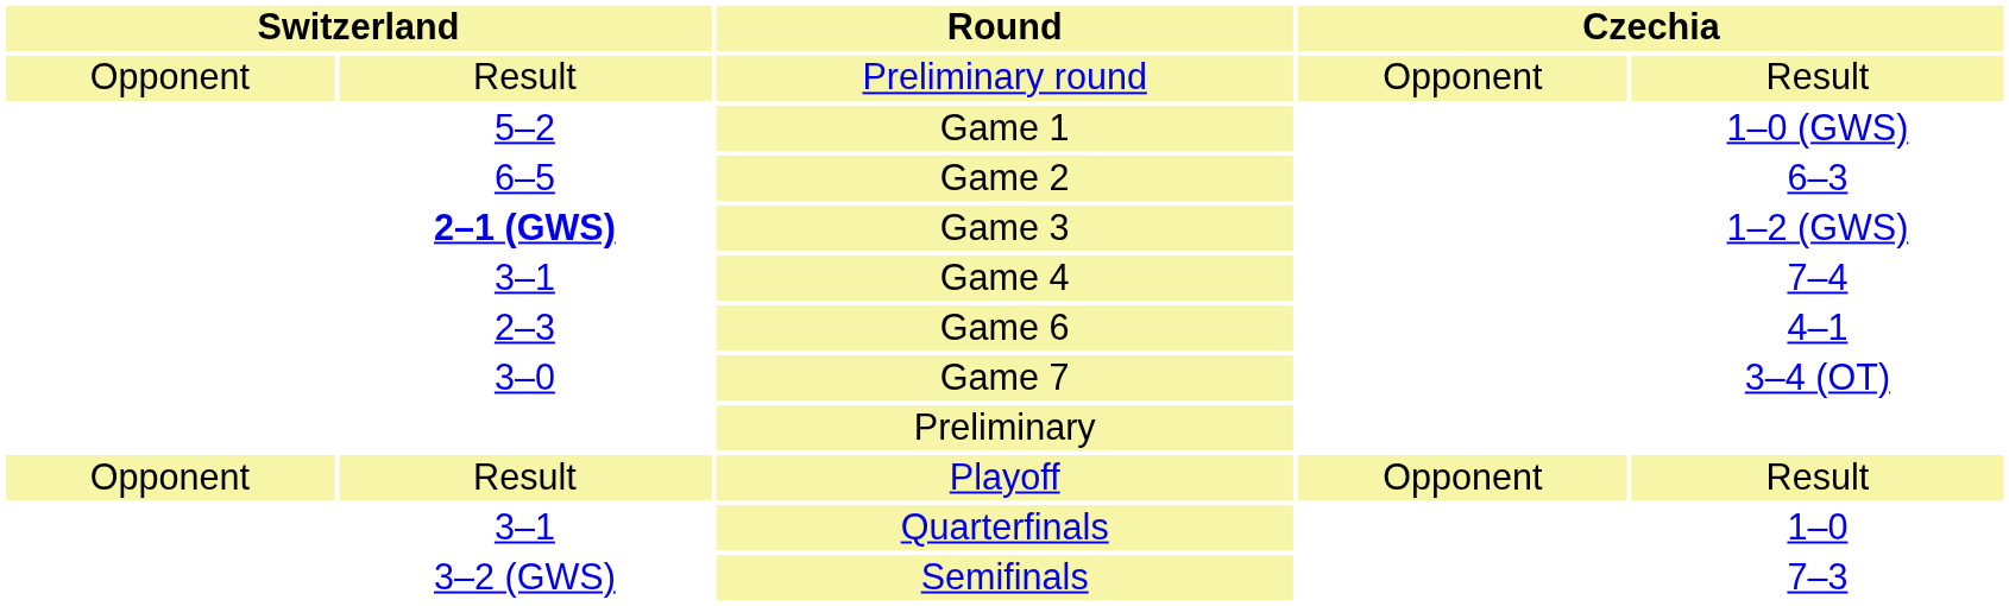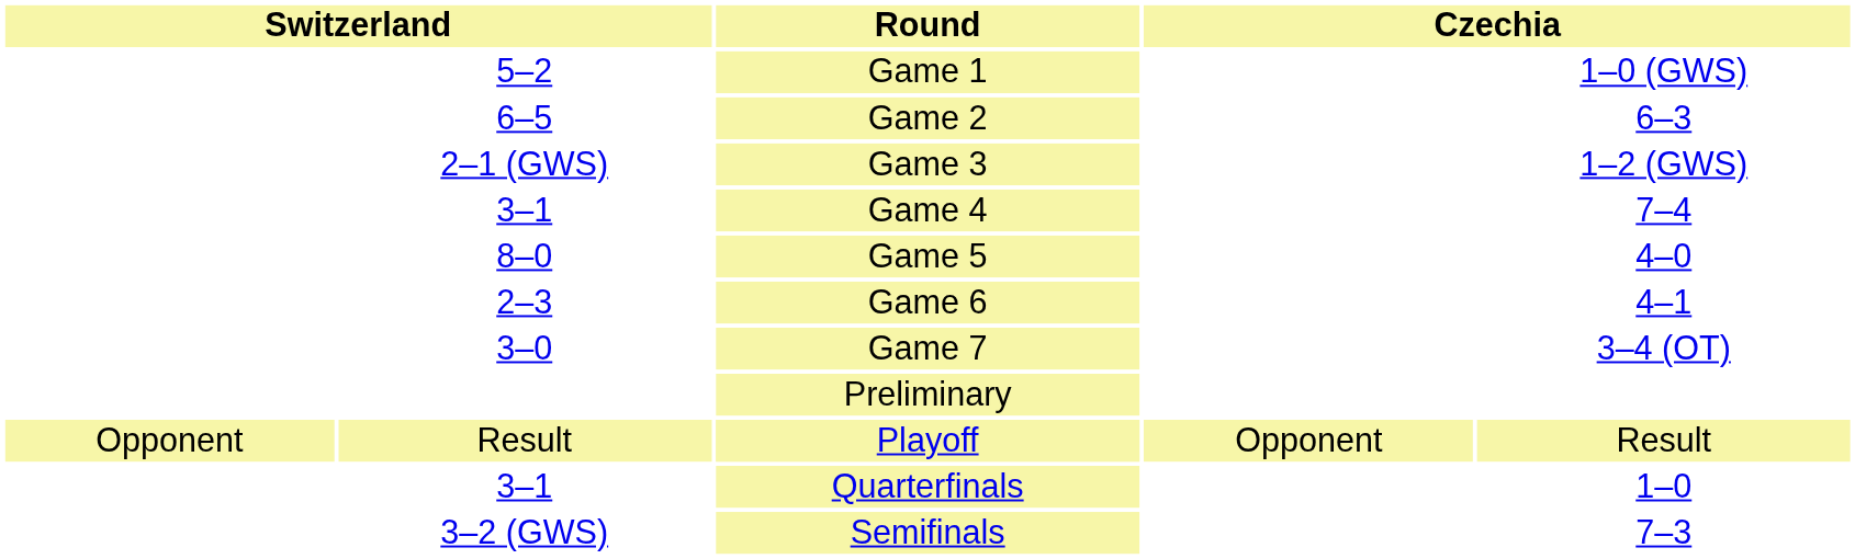- row: Opponent | Result | Preliminary round | Opponent | Result
Game 3 | column 2: bold -> normal
+ row: 8–0 | Game 5 | 4–0
